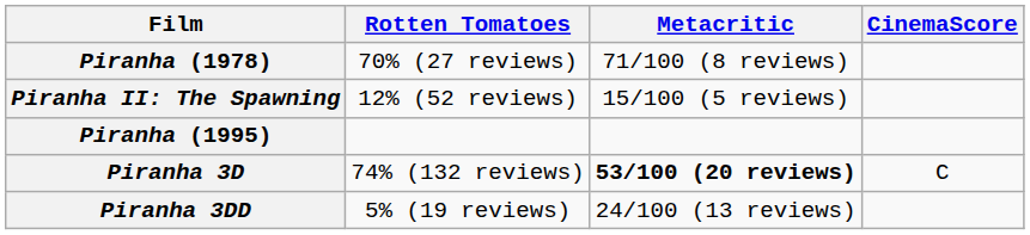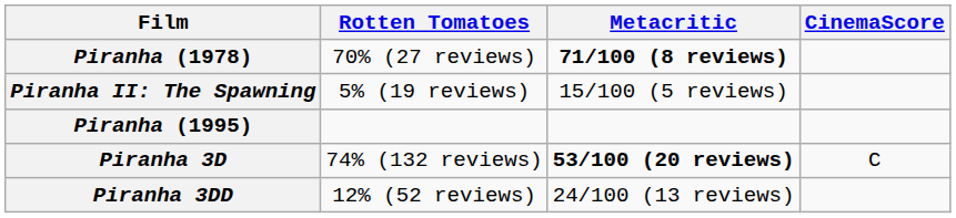Piranha (1978) | Metacritic: normal -> bold
Piranha II: The Spawning | Rotten Tomatoes: 12% (52 reviews) -> 5% (19 reviews)
Piranha 3DD | Rotten Tomatoes: 5% (19 reviews) -> 12% (52 reviews)
